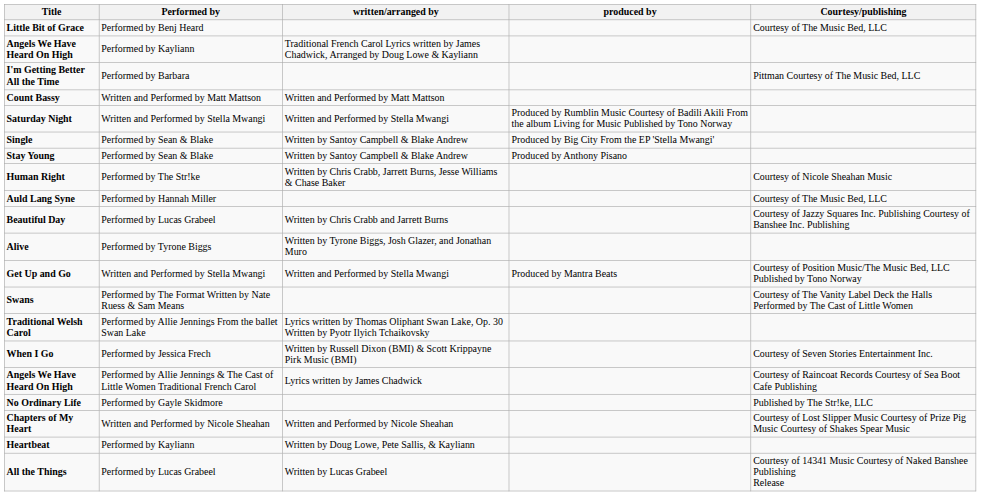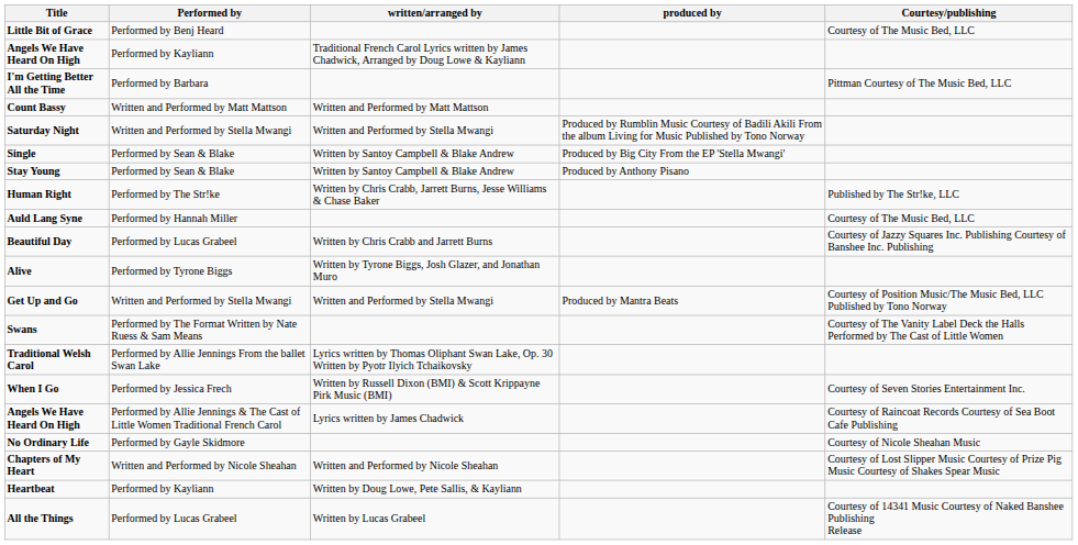Human Right | Courtesy/publishing: Courtesy of Nicole Sheahan Music -> Published by The Str!ke, LLC
No Ordinary Life | Courtesy/publishing: Published by The Str!ke, LLC -> Courtesy of Nicole Sheahan Music
